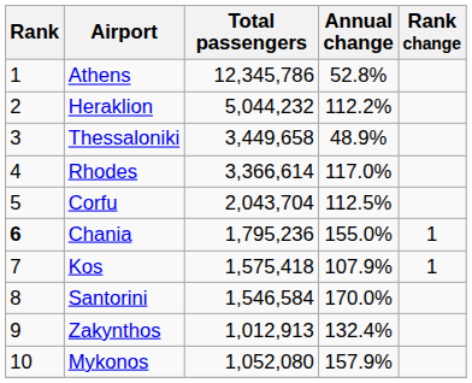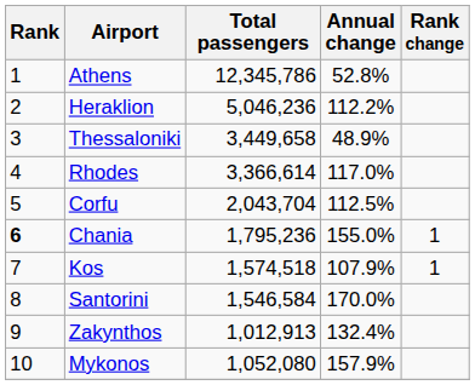Heraklion | Total passengers: 5,044,232 -> 5,046,236
Kos | Total passengers: 1,575,418 -> 1,574,518
